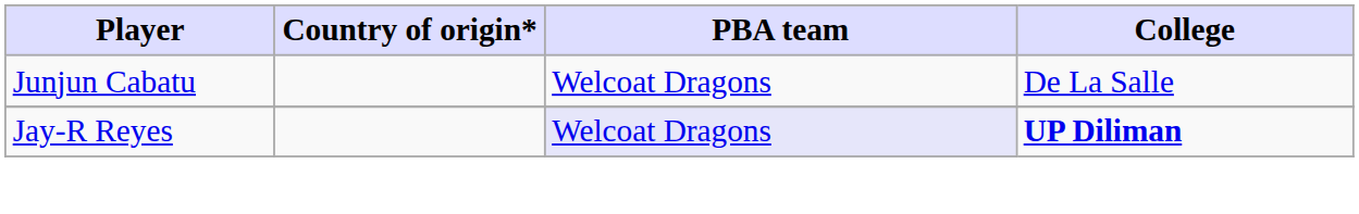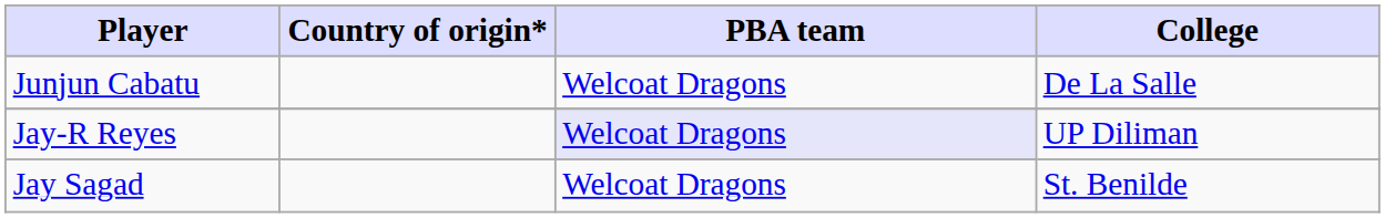Jay-R Reyes | College: bold -> normal
+ row: Jay Sagad | Welcoat Dragons | St. Benilde
